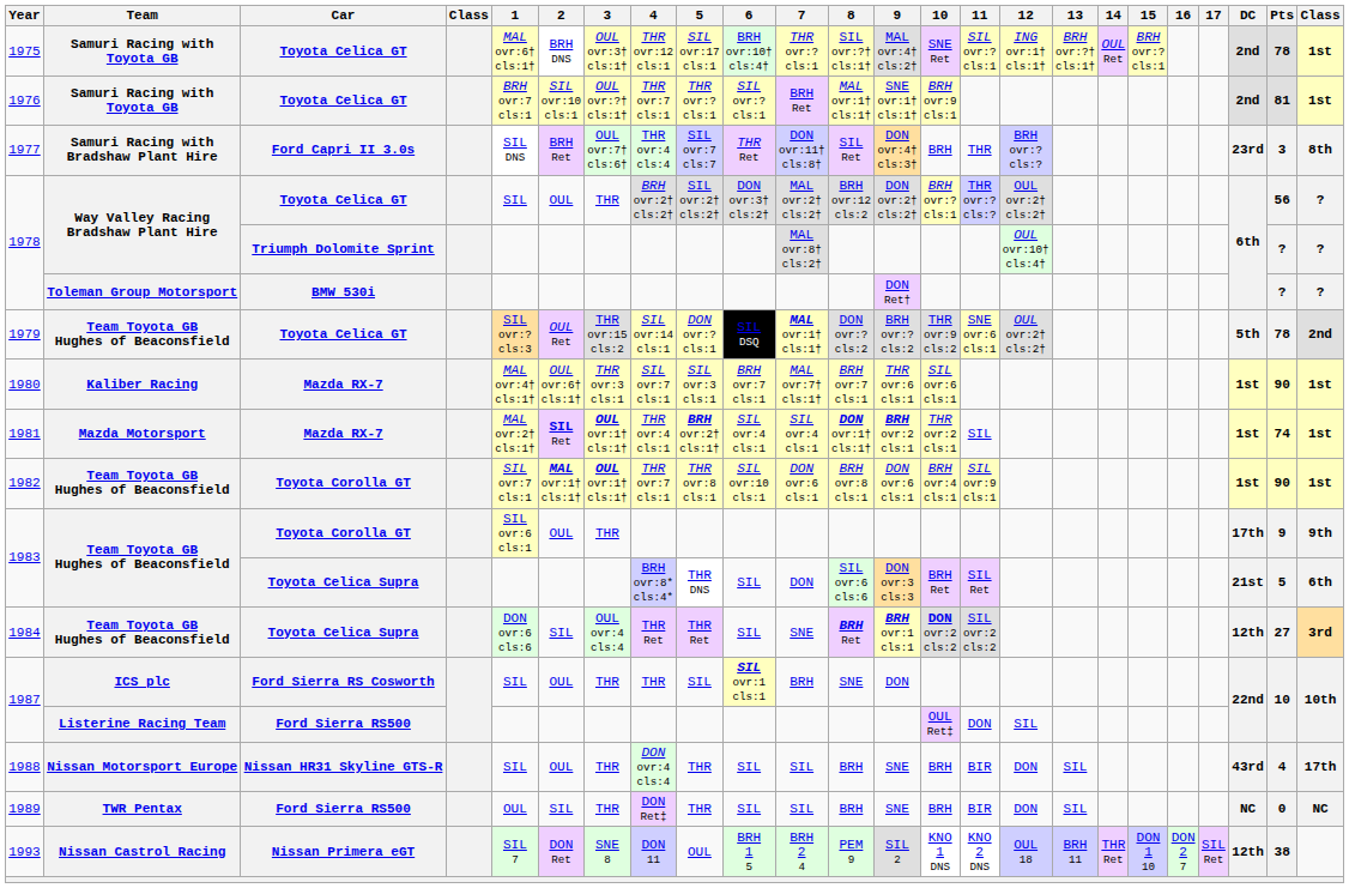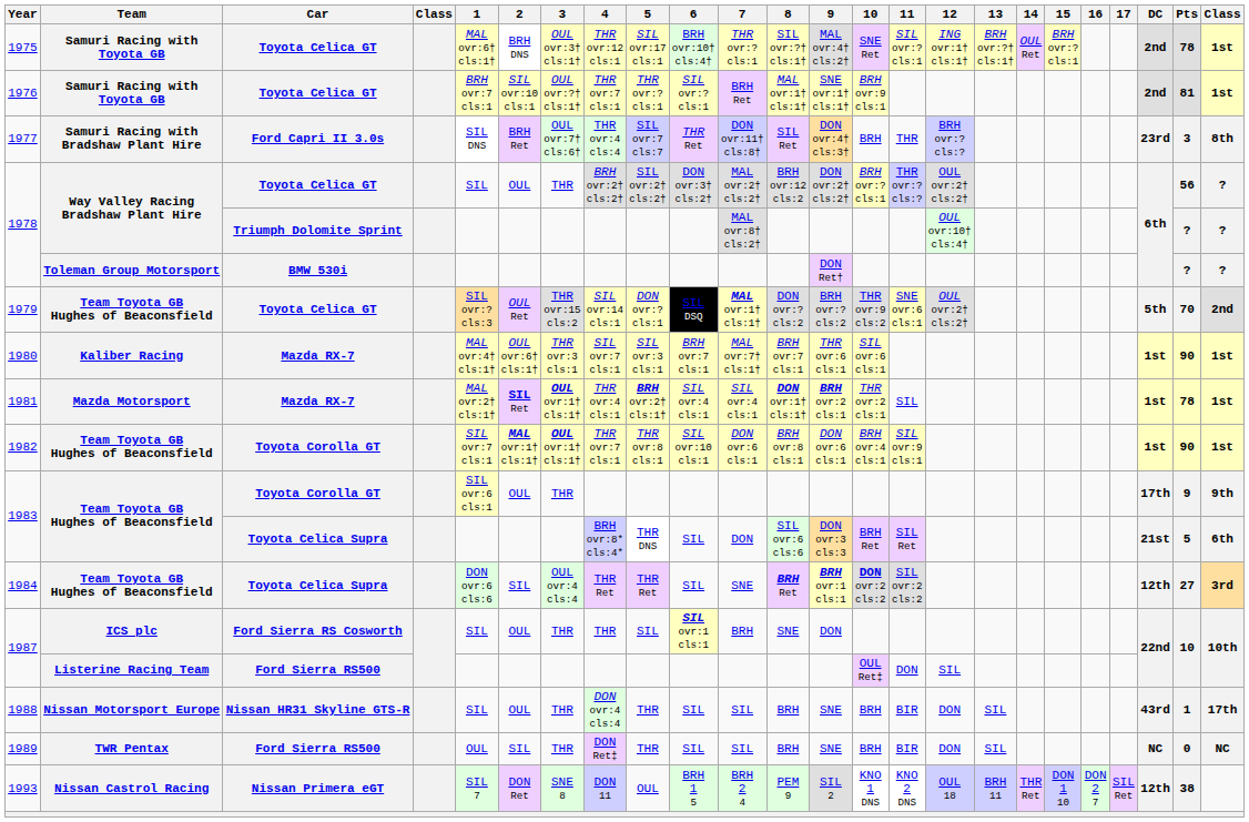1979 | Pts: 78 -> 70
1981 | Pts: 74 -> 78
1988 | Pts: 4 -> 1
